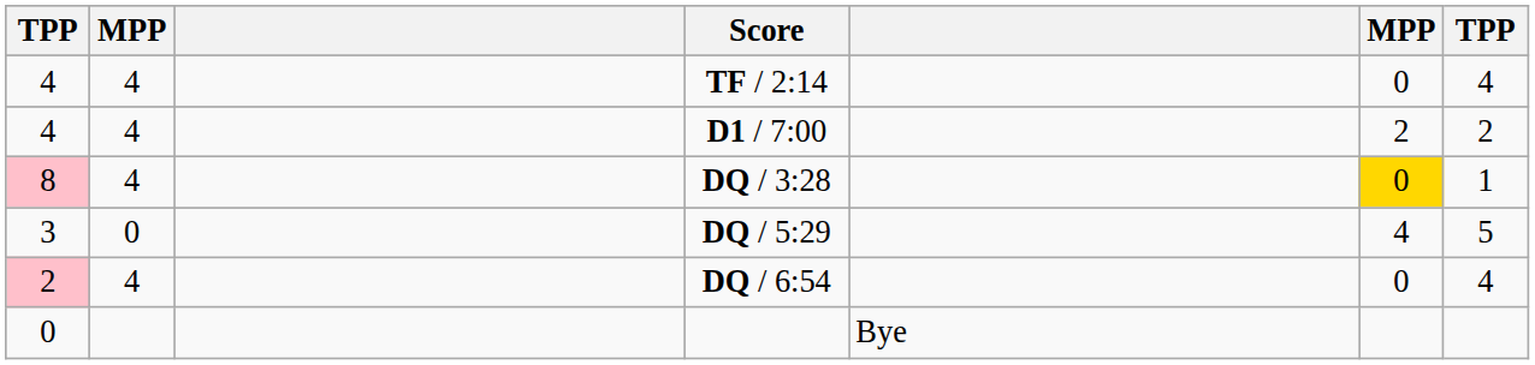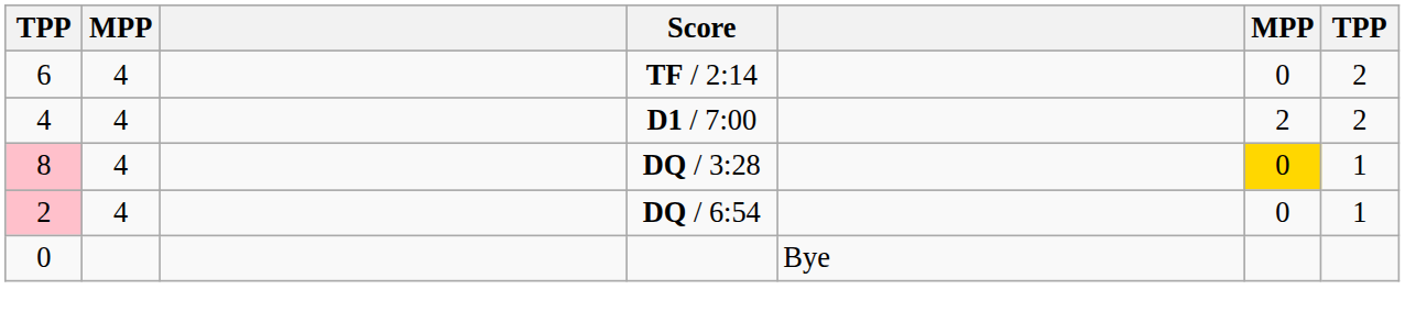TF / 2:14 | column 1: 4 -> 6
TF / 2:14 | column 7: 4 -> 2
- row: 3 | 0 | DQ / 5:29 | 4 | 5
DQ / 6:54 | column 7: 4 -> 1
